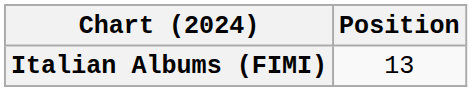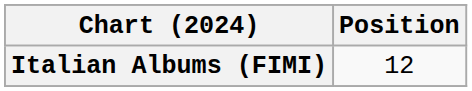Italian Albums (FIMI) | Position: 13 -> 12
